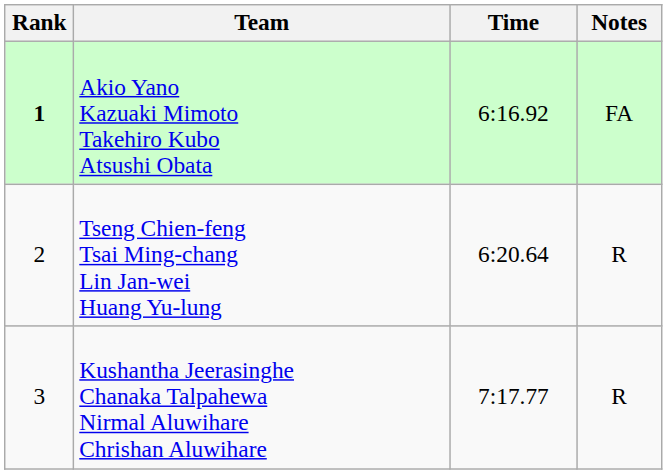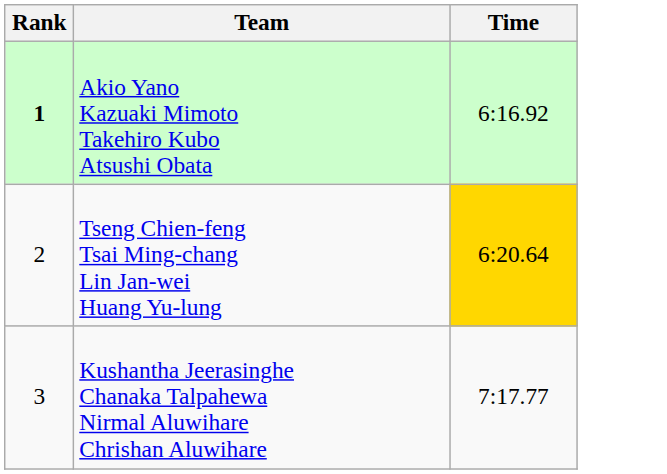- column: Notes | FA | R | R
Tseng Chien-feng Tsai Ming-chang Lin Jan-wei Huang Yu-lung | Time: no background -> gold background
